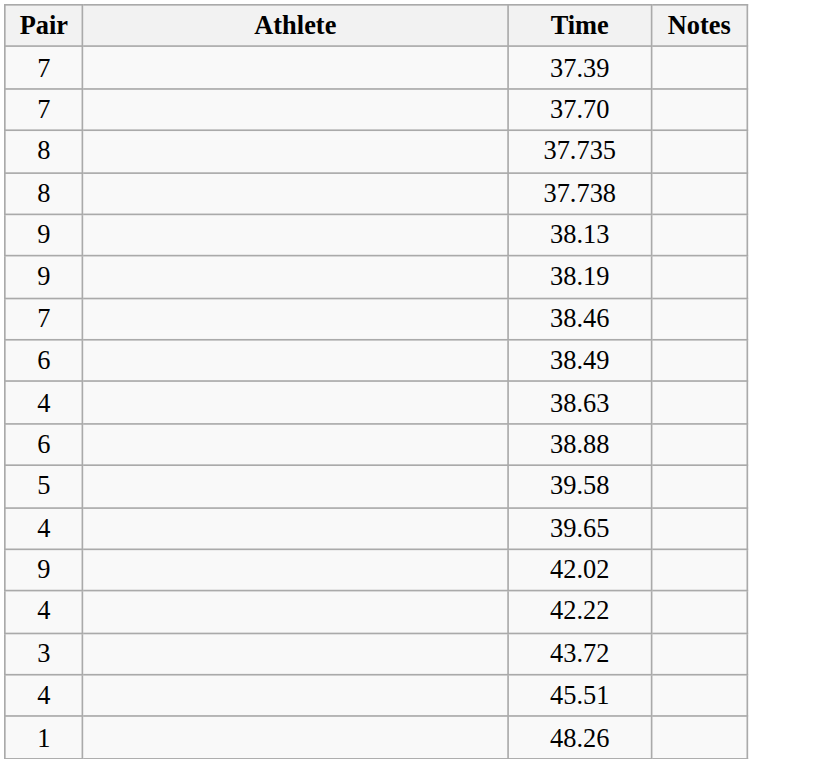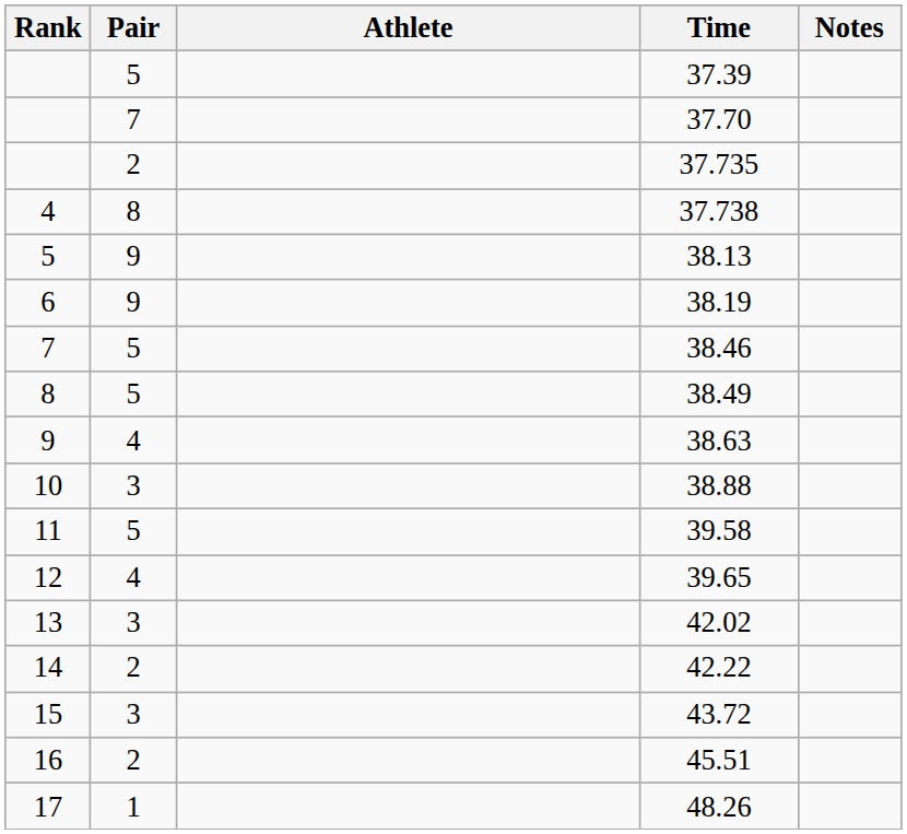+ column: Rank | 4 | 5 | 6 | 7 | 8 | 9 | 10 | 11 | 12 | 13 | 14 | 15 | 16 | 17
37.39 | Pair: 7 -> 5
37.735 | Pair: 8 -> 2
38.46 | Pair: 7 -> 5
38.49 | Pair: 6 -> 5
38.88 | Pair: 6 -> 3
42.02 | Pair: 9 -> 3
42.22 | Pair: 4 -> 2
45.51 | Pair: 4 -> 2
